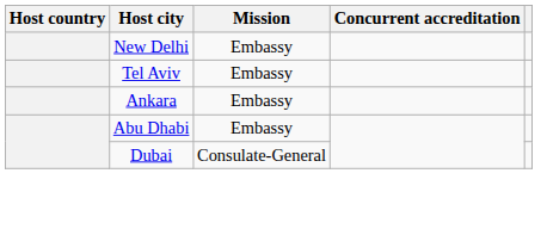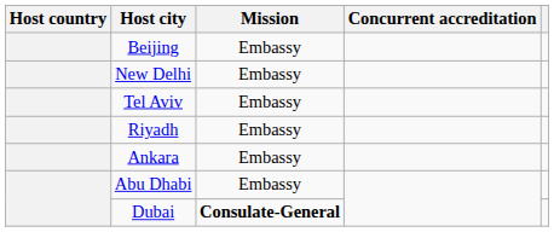+ row: Beijing | Embassy
+ row: Riyadh | Embassy
Dubai | Mission: normal -> bold
